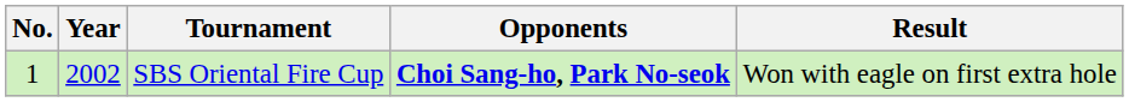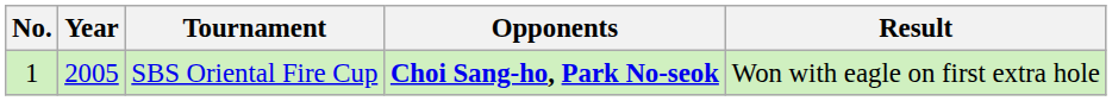SBS Oriental Fire Cup | Year: 2002 -> 2005
